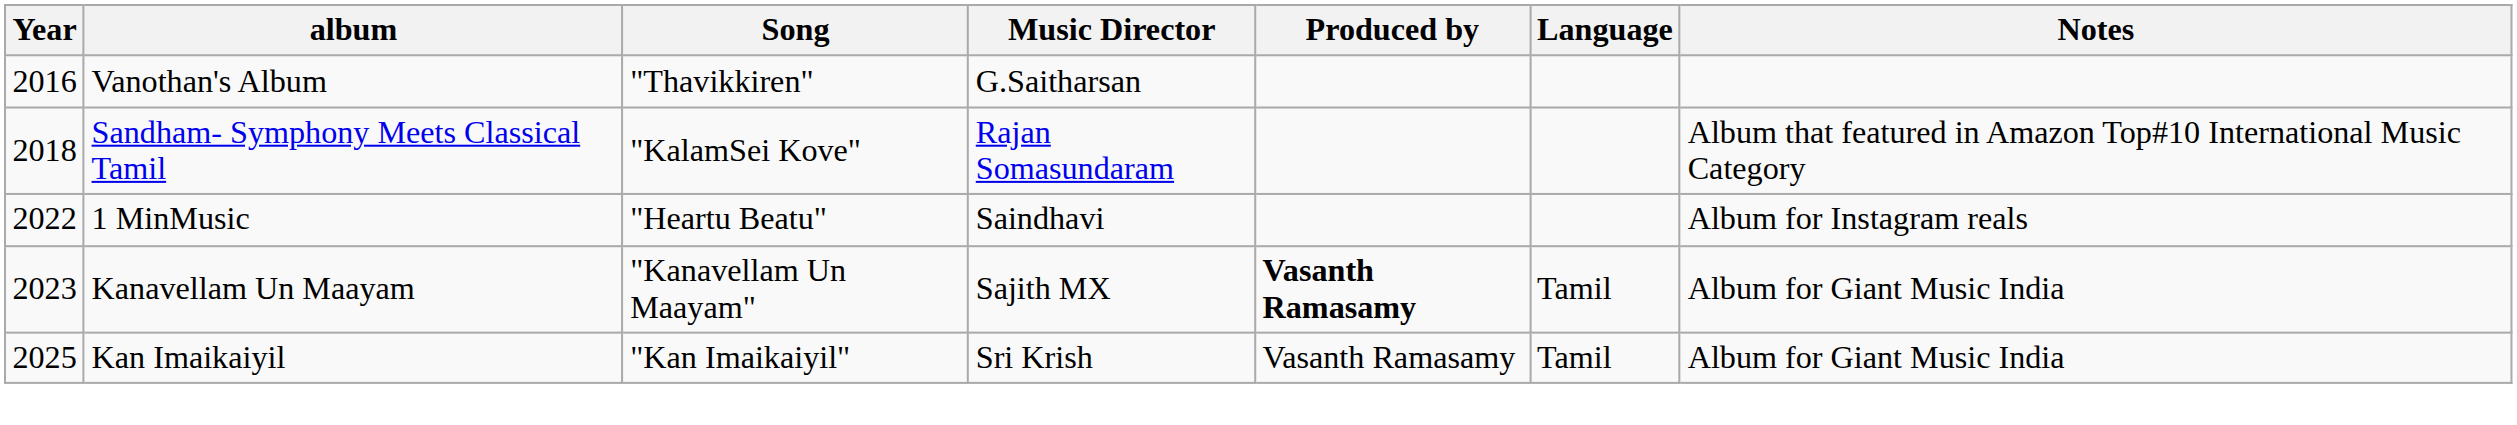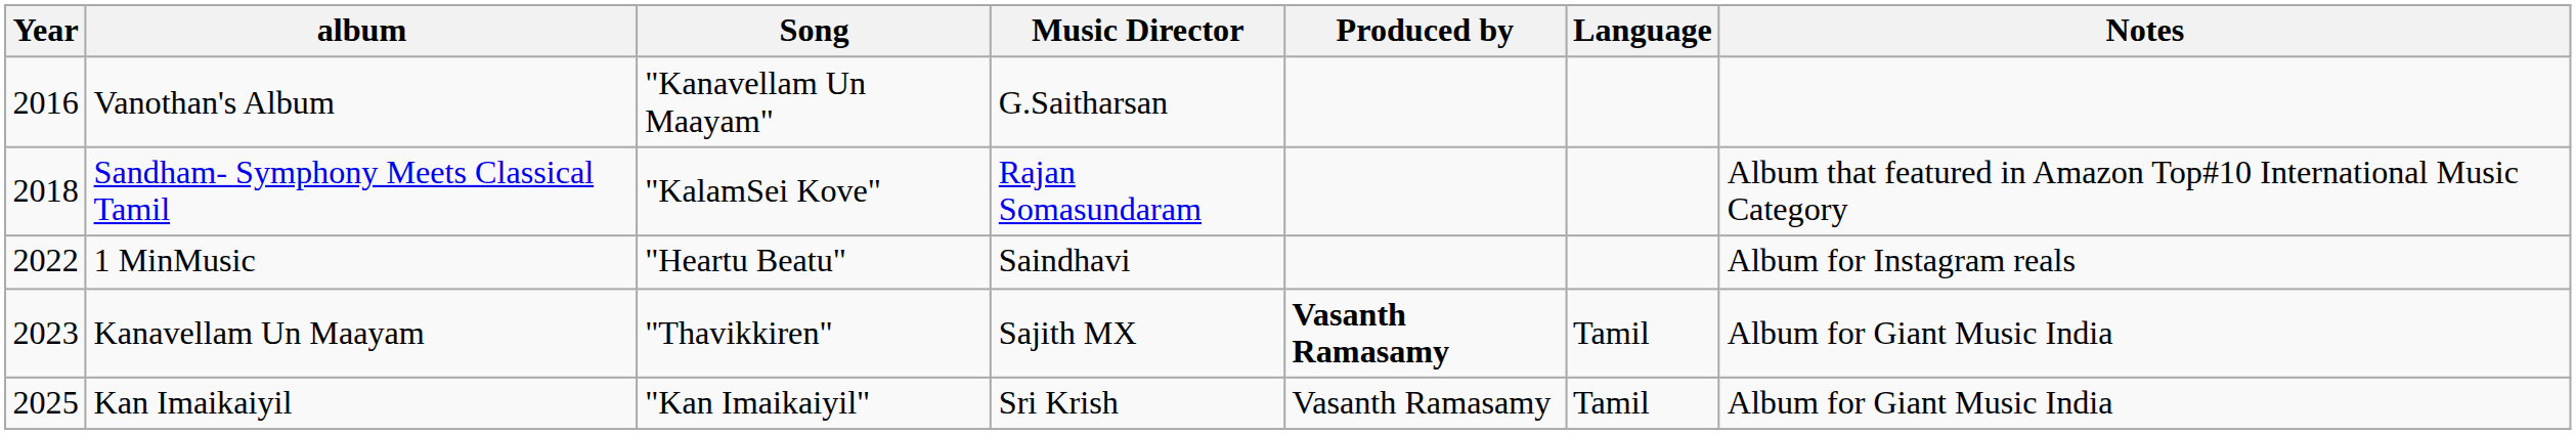Vanothan's Album | Song: "Thavikkiren" -> "Kanavellam Un Maayam"
Kanavellam Un Maayam | Song: "Kanavellam Un Maayam" -> "Thavikkiren"
